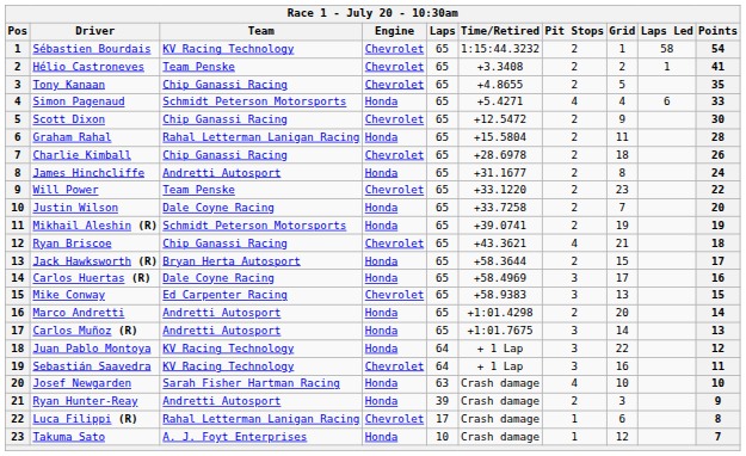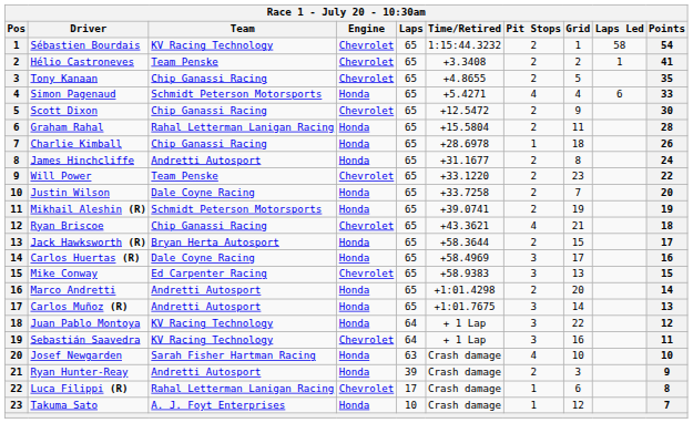Charlie Kimball | Engine: Chevrolet -> Honda
Charlie Kimball | Pit Stops: 2 -> 1
